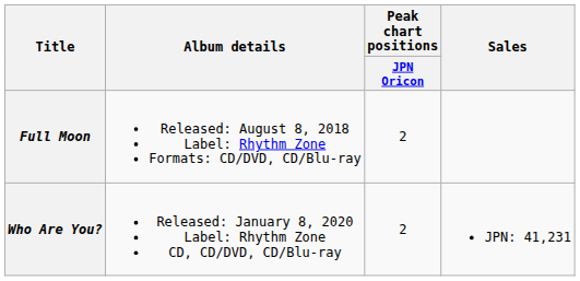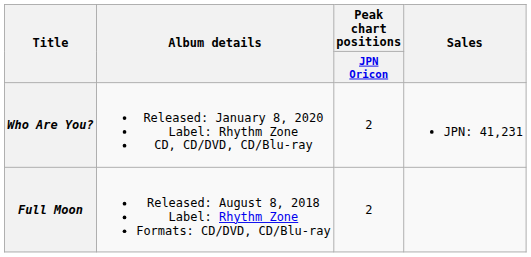rows swapped: Full Moon <-> Who Are You?
